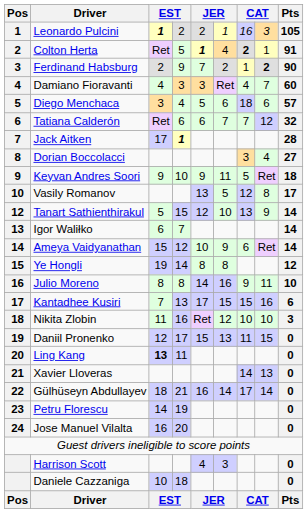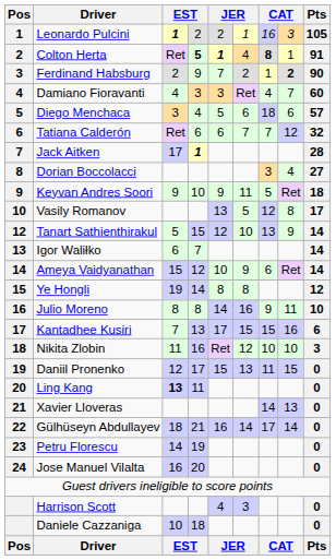Colton Herta | column 4: normal -> bold
Colton Herta | column 7: 2 -> 8
